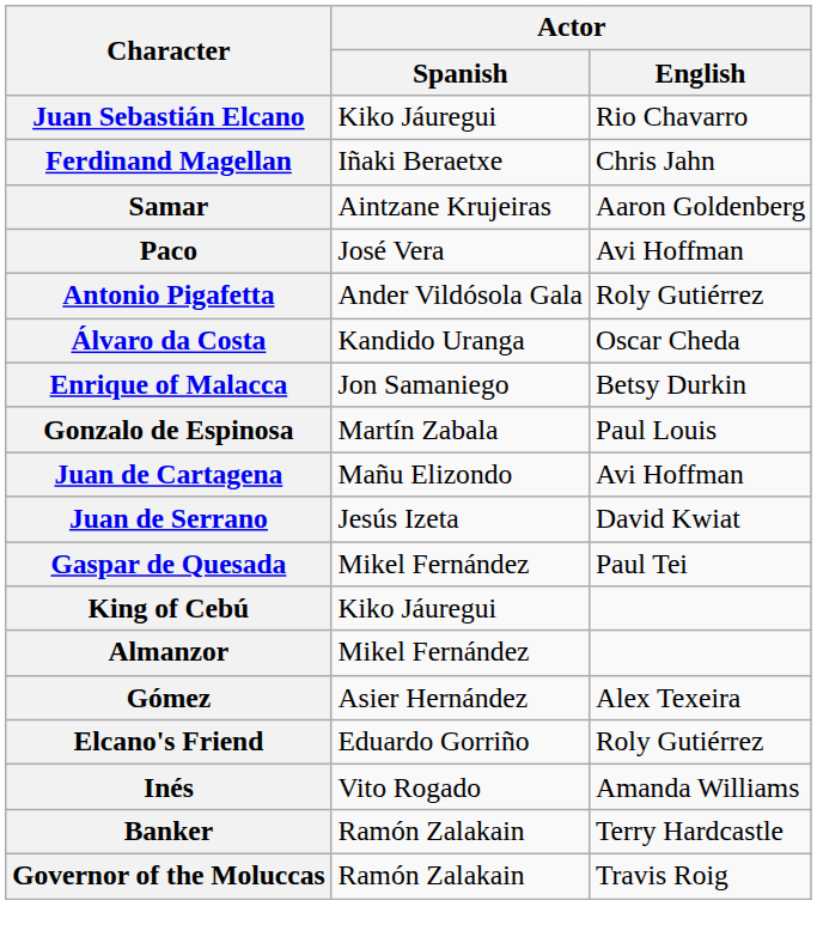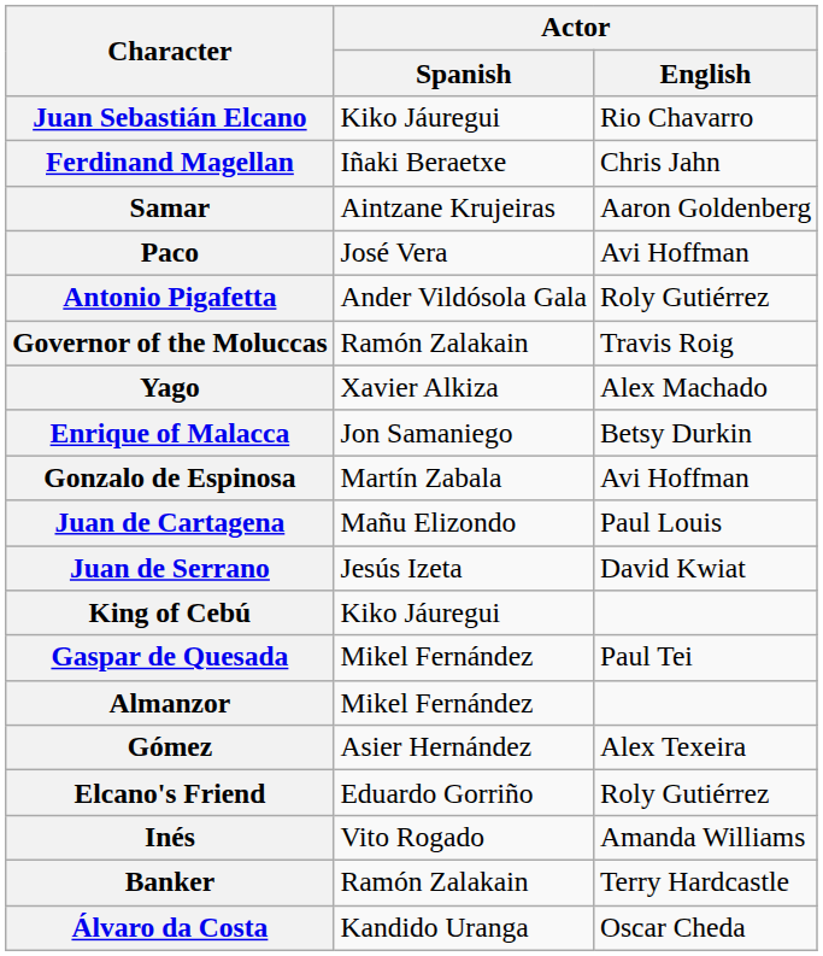rows swapped: Álvaro da Costa <-> Governor of the Moluccas
+ row: Yago | Xavier Alkiza | Alex Machado
Gonzalo de Espinosa | Actor / English: Paul Louis -> Avi Hoffman
Juan de Cartagena | Actor / English: Avi Hoffman -> Paul Louis
rows swapped: Gaspar de Quesada <-> King of Cebú
